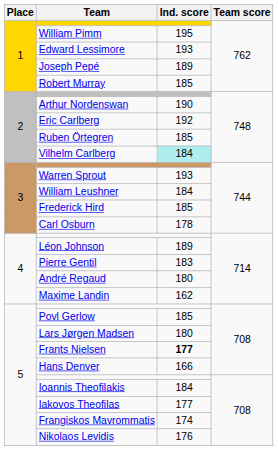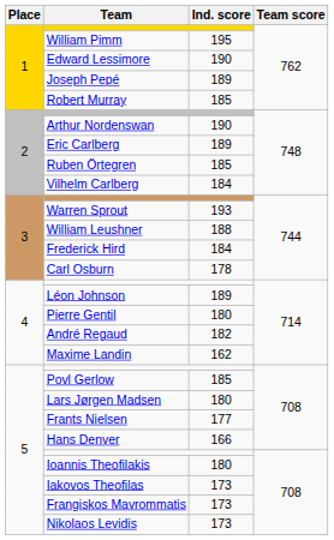Edward Lessimore | Ind. score: 193 -> 190
Eric Carlberg | Ind. score: 192 -> 189
Vilhelm Carlberg | Ind. score: paleturquoise background -> no background
William Leushner | Ind. score: 184 -> 188
Frederick Hird | Ind. score: 185 -> 184
Pierre Gentil | Ind. score: 183 -> 180
André Regaud | Ind. score: 180 -> 182
Frants Nielsen | Ind. score: bold -> normal
Ioannis Theofilakis | Ind. score: 184 -> 180
Iakovos Theofilas | Ind. score: 177 -> 173
Frangiskos Mavrommatis | Ind. score: 174 -> 173
Nikolaos Levidis | Ind. score: 176 -> 173
